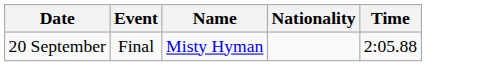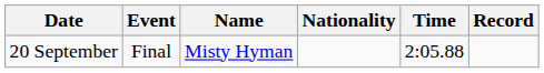+ column: Record
